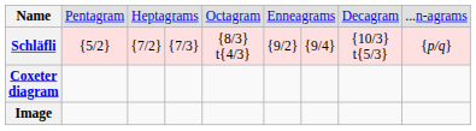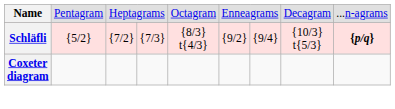Schläfli | column 9: normal -> bold
- row: Image
